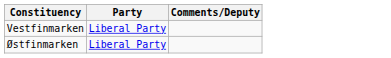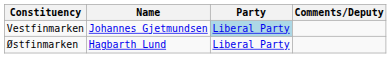+ column: Name | Johannes Gjetmundsen | Hagbarth Lund
Vestfinmarken | Party: no background -> lightblue background
